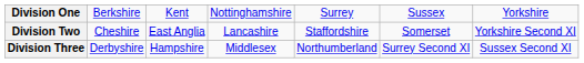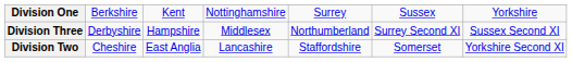rows swapped: Division Two <-> Division Three
